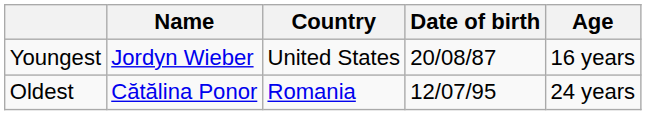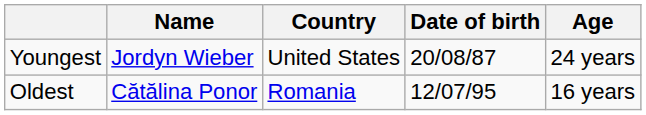Youngest | Age: 16 years -> 24 years
Oldest | Age: 24 years -> 16 years
